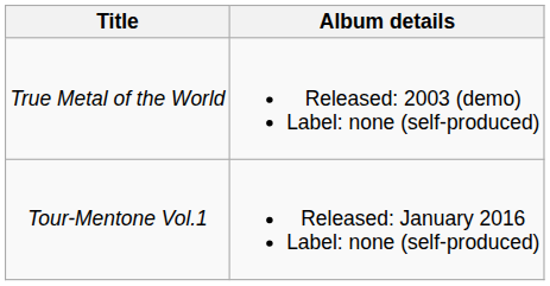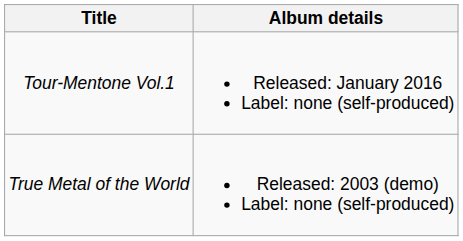rows swapped: True Metal of the World <-> Tour-Mentone Vol.1
